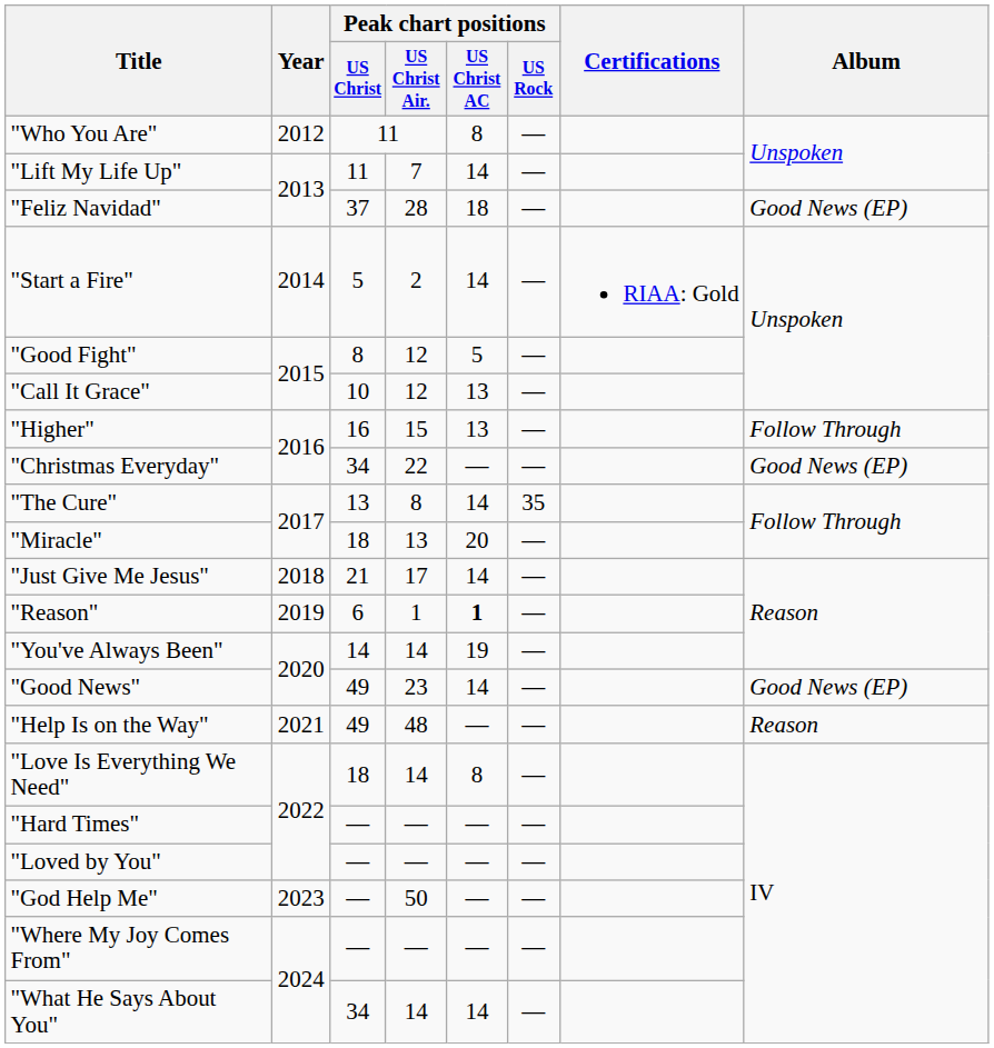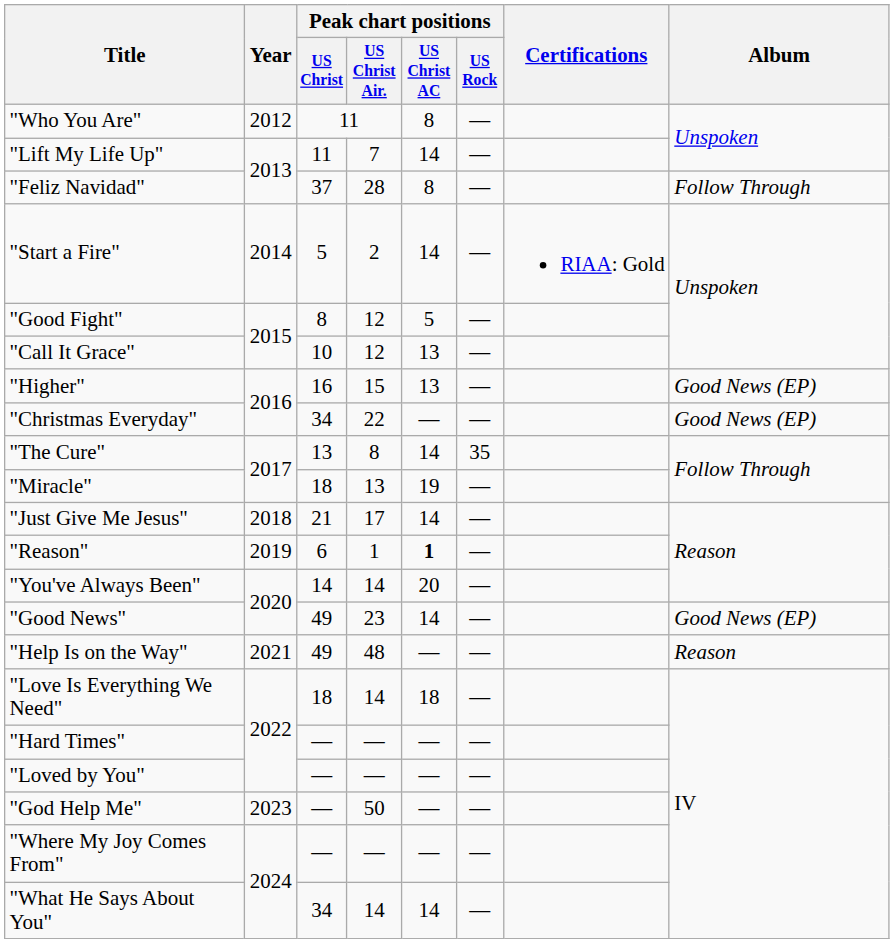"Feliz Navidad" | Peak chart positions / US Christ AC: 18 -> 8
"Feliz Navidad" | Album: Good News (EP) -> Follow Through
"Higher" | Album: Follow Through -> Good News (EP)
"Miracle" | Peak chart positions / US Christ AC: 20 -> 19
"You've Always Been" | Peak chart positions / US Christ AC: 19 -> 20
"Love Is Everything We Need" | Peak chart positions / US Christ AC: 8 -> 18
